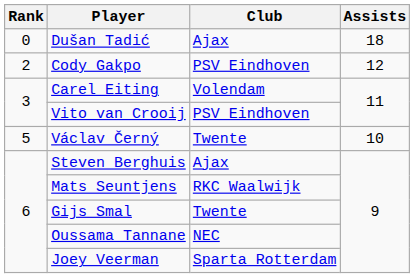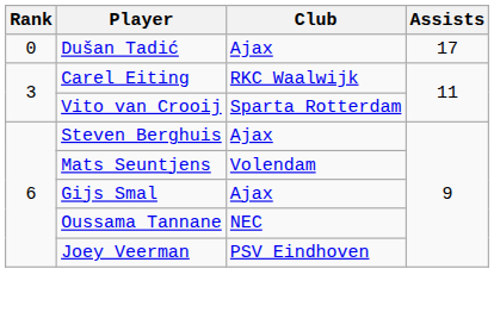Dušan Tadić | Assists: 18 -> 17
- row: 2 | Cody Gakpo | PSV Eindhoven | 12
Carel Eiting | Club: Volendam -> RKC Waalwijk
Vito van Crooij | Club: PSV Eindhoven -> Sparta Rotterdam
- row: 5 | Václav Černý | Twente | 10
Mats Seuntjens | Club: RKC Waalwijk -> Volendam
Gijs Smal | Club: Twente -> Ajax
Joey Veerman | Club: Sparta Rotterdam -> PSV Eindhoven
